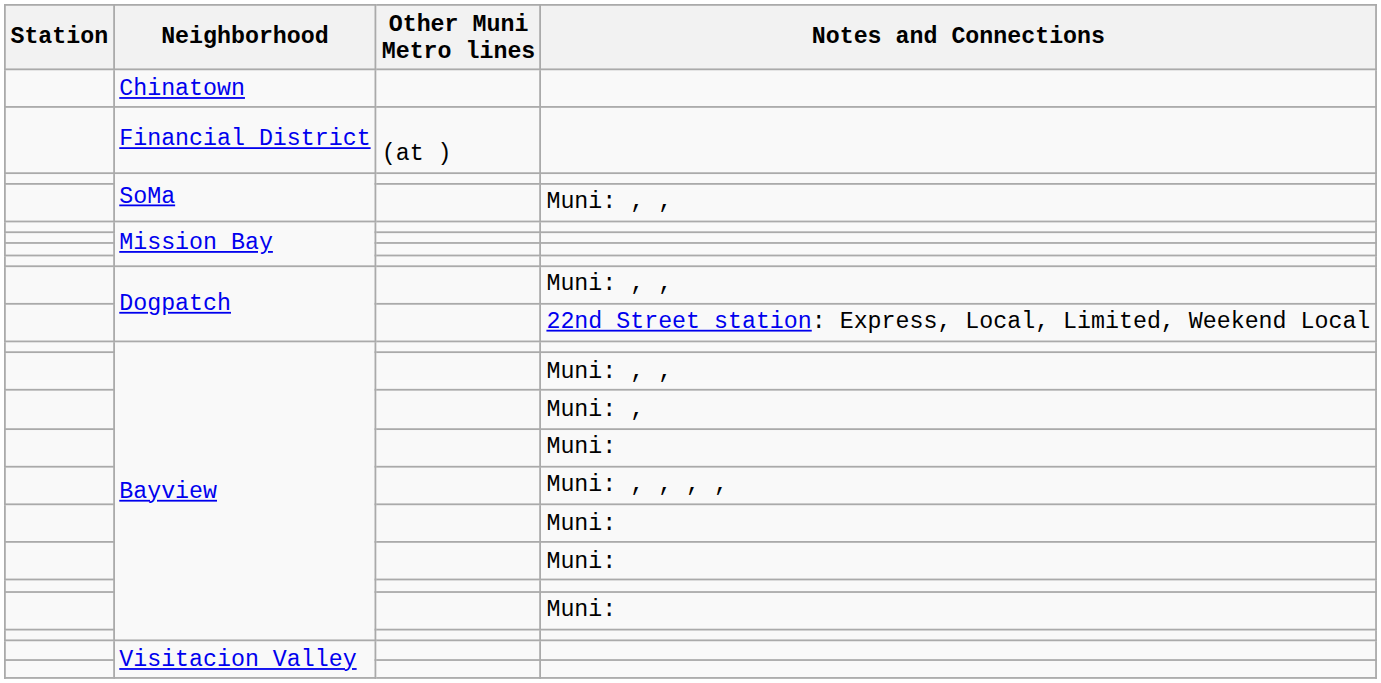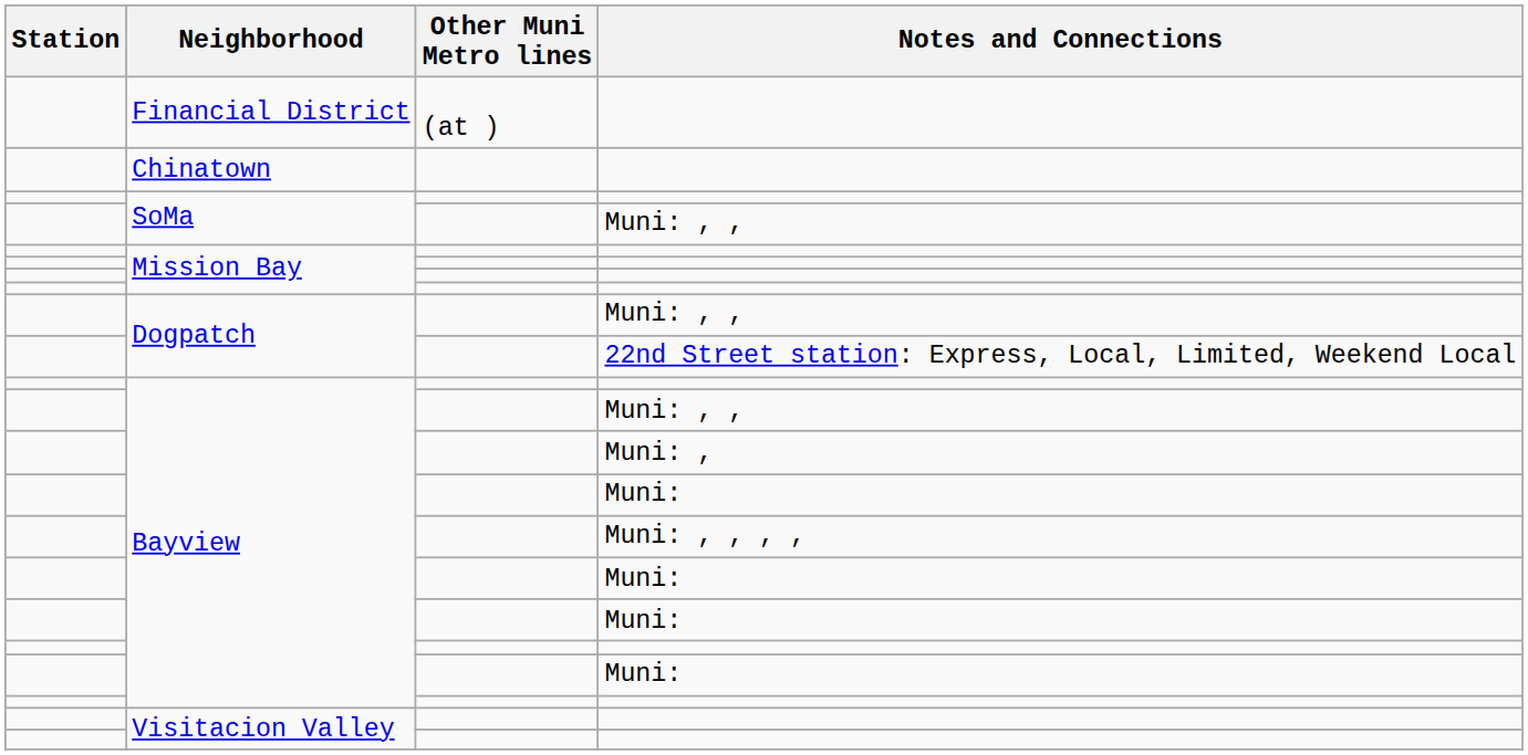rows swapped: Chinatown <-> Financial District
